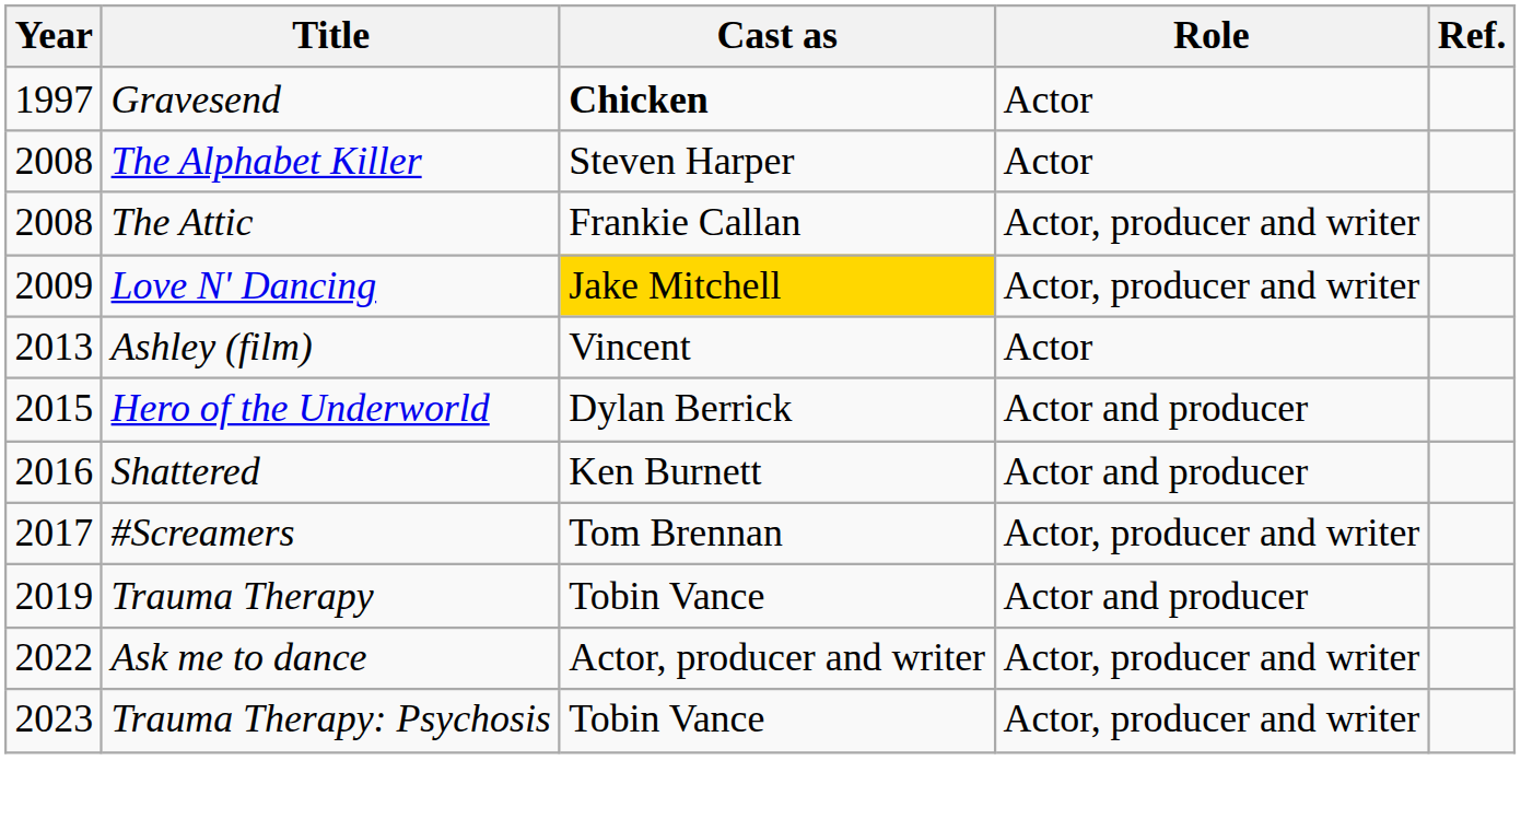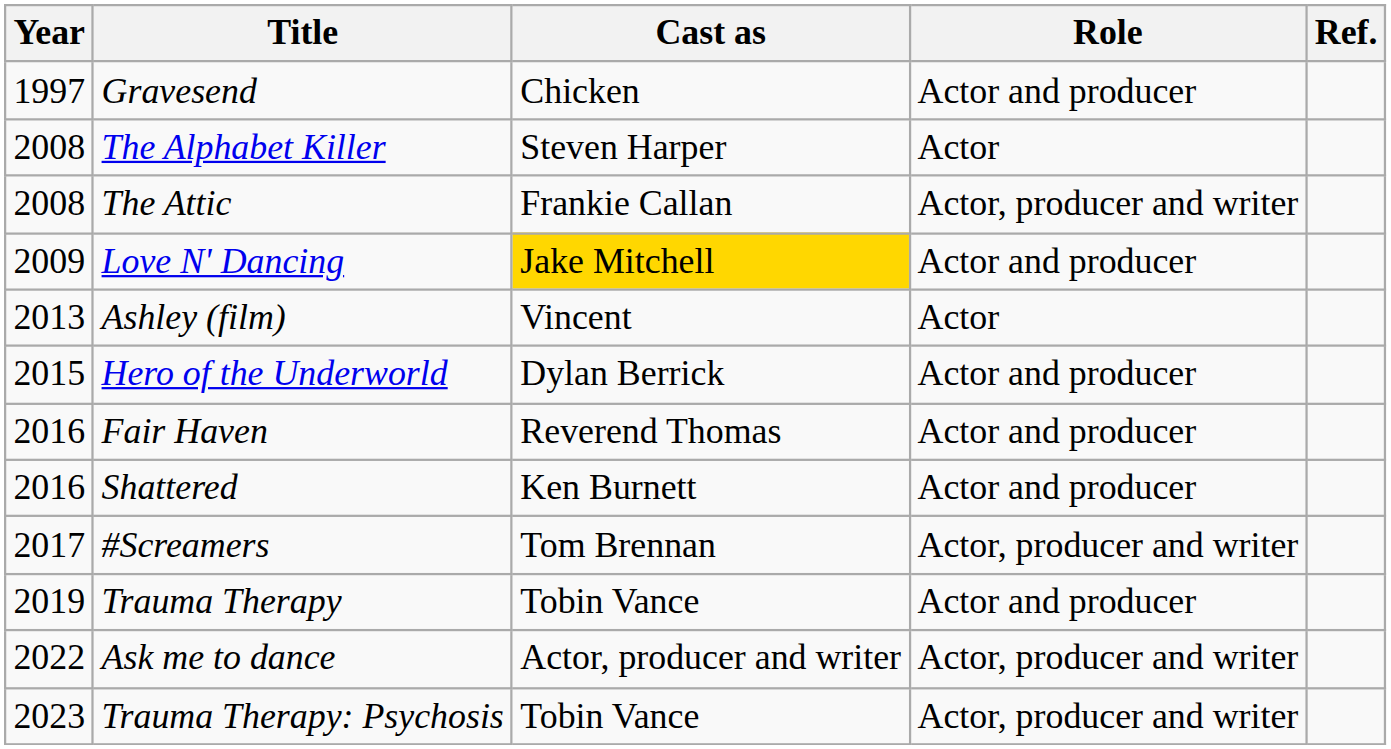Gravesend | Cast as: bold -> normal
Gravesend | Role: Actor -> Actor and producer
Love N' Dancing | Role: Actor, producer and writer -> Actor and producer
+ row: 2016 | Fair Haven | Reverend Thomas | Actor and producer
